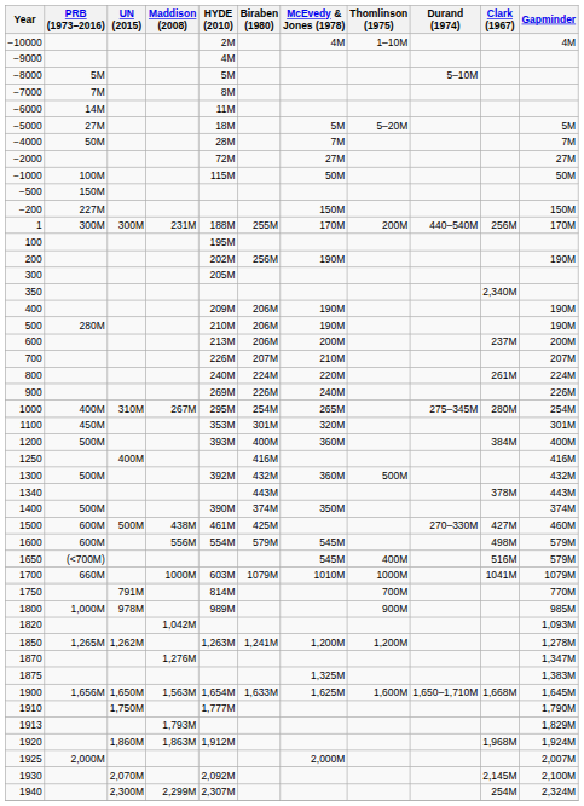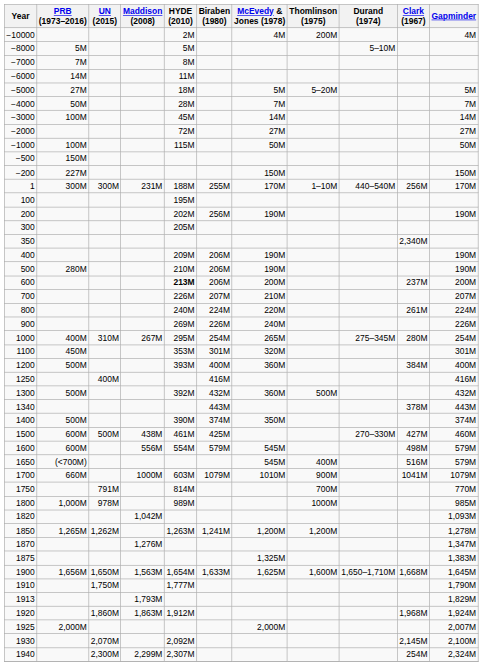−10000 | Thomlinson (1975): 1–10M -> 200M
- row: −9000 | 4M
+ row: −3000 | 100M | 45M | 14M | 14M
1 | Thomlinson (1975): 200M -> 1–10M
600 | HYDE (2010): normal -> bold
1700 | Thomlinson (1975): 1000M -> 900M
1800 | Thomlinson (1975): 900M -> 1000M
